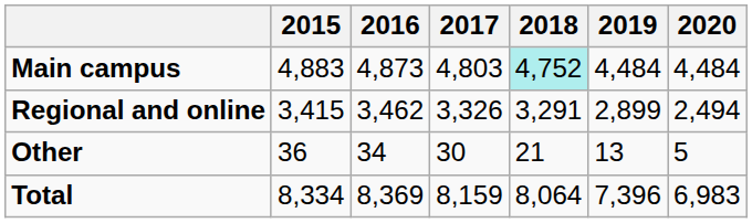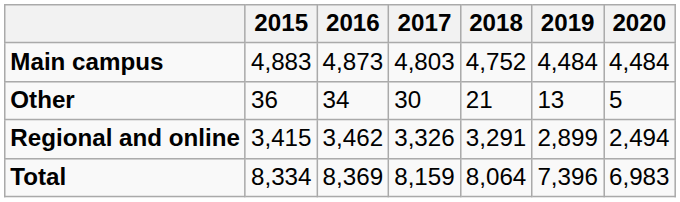Main campus | 2018: paleturquoise background -> no background
rows swapped: Regional and online <-> Other
